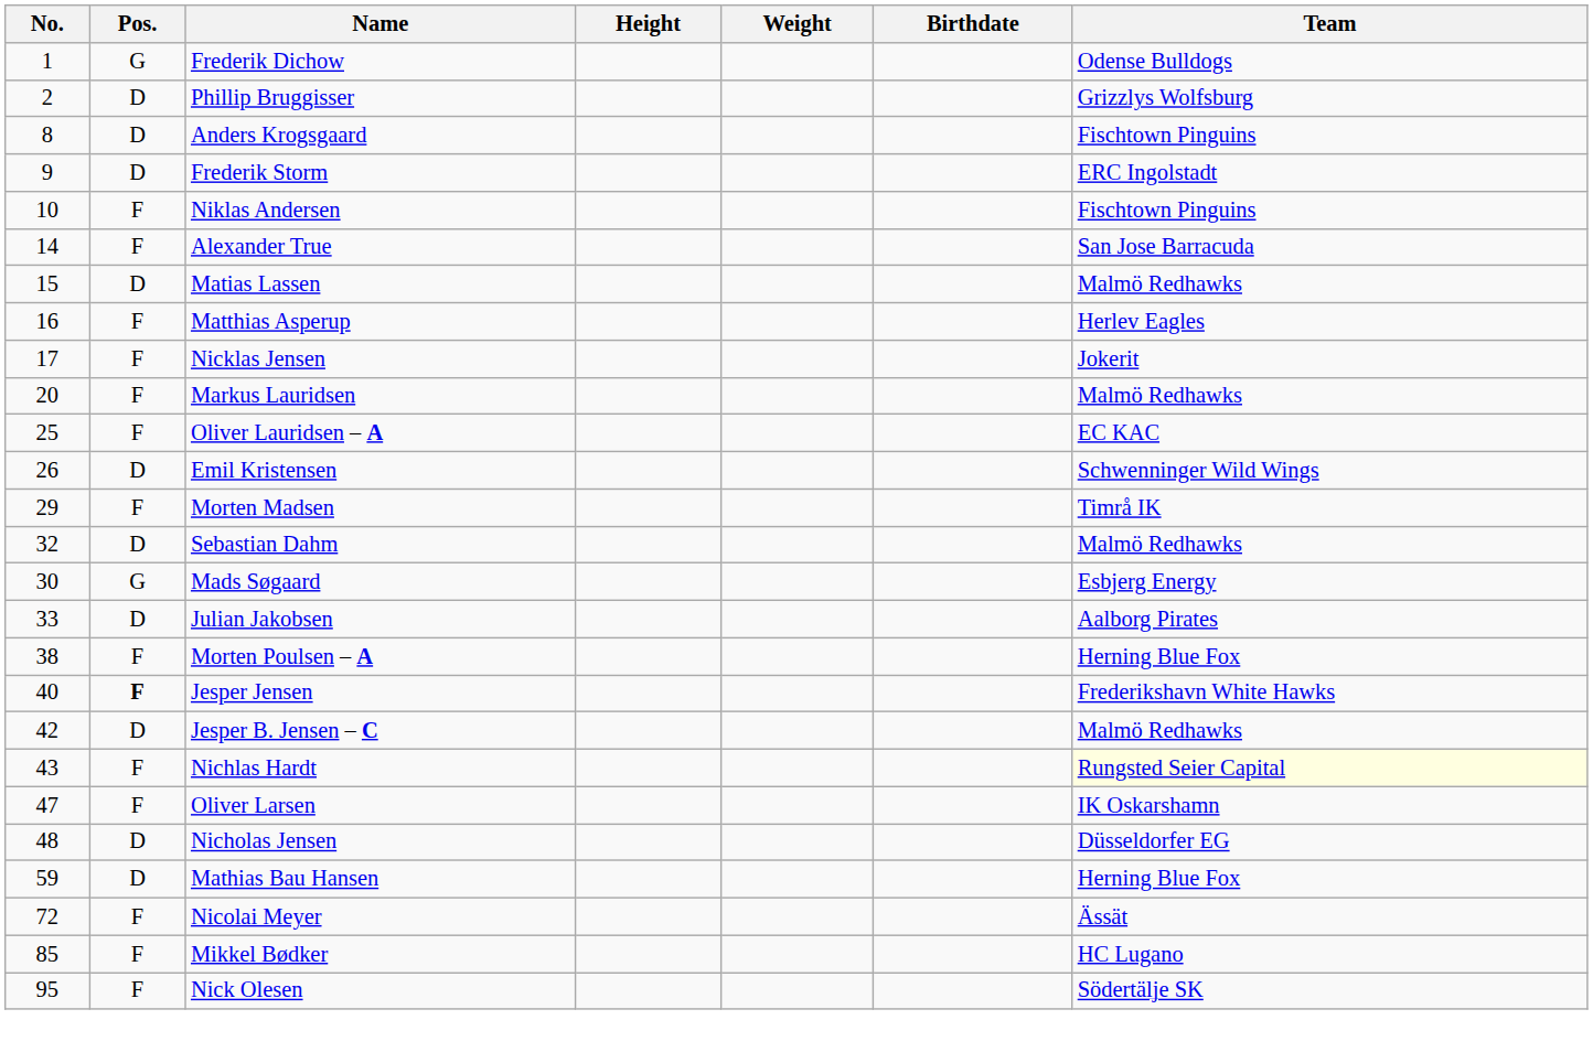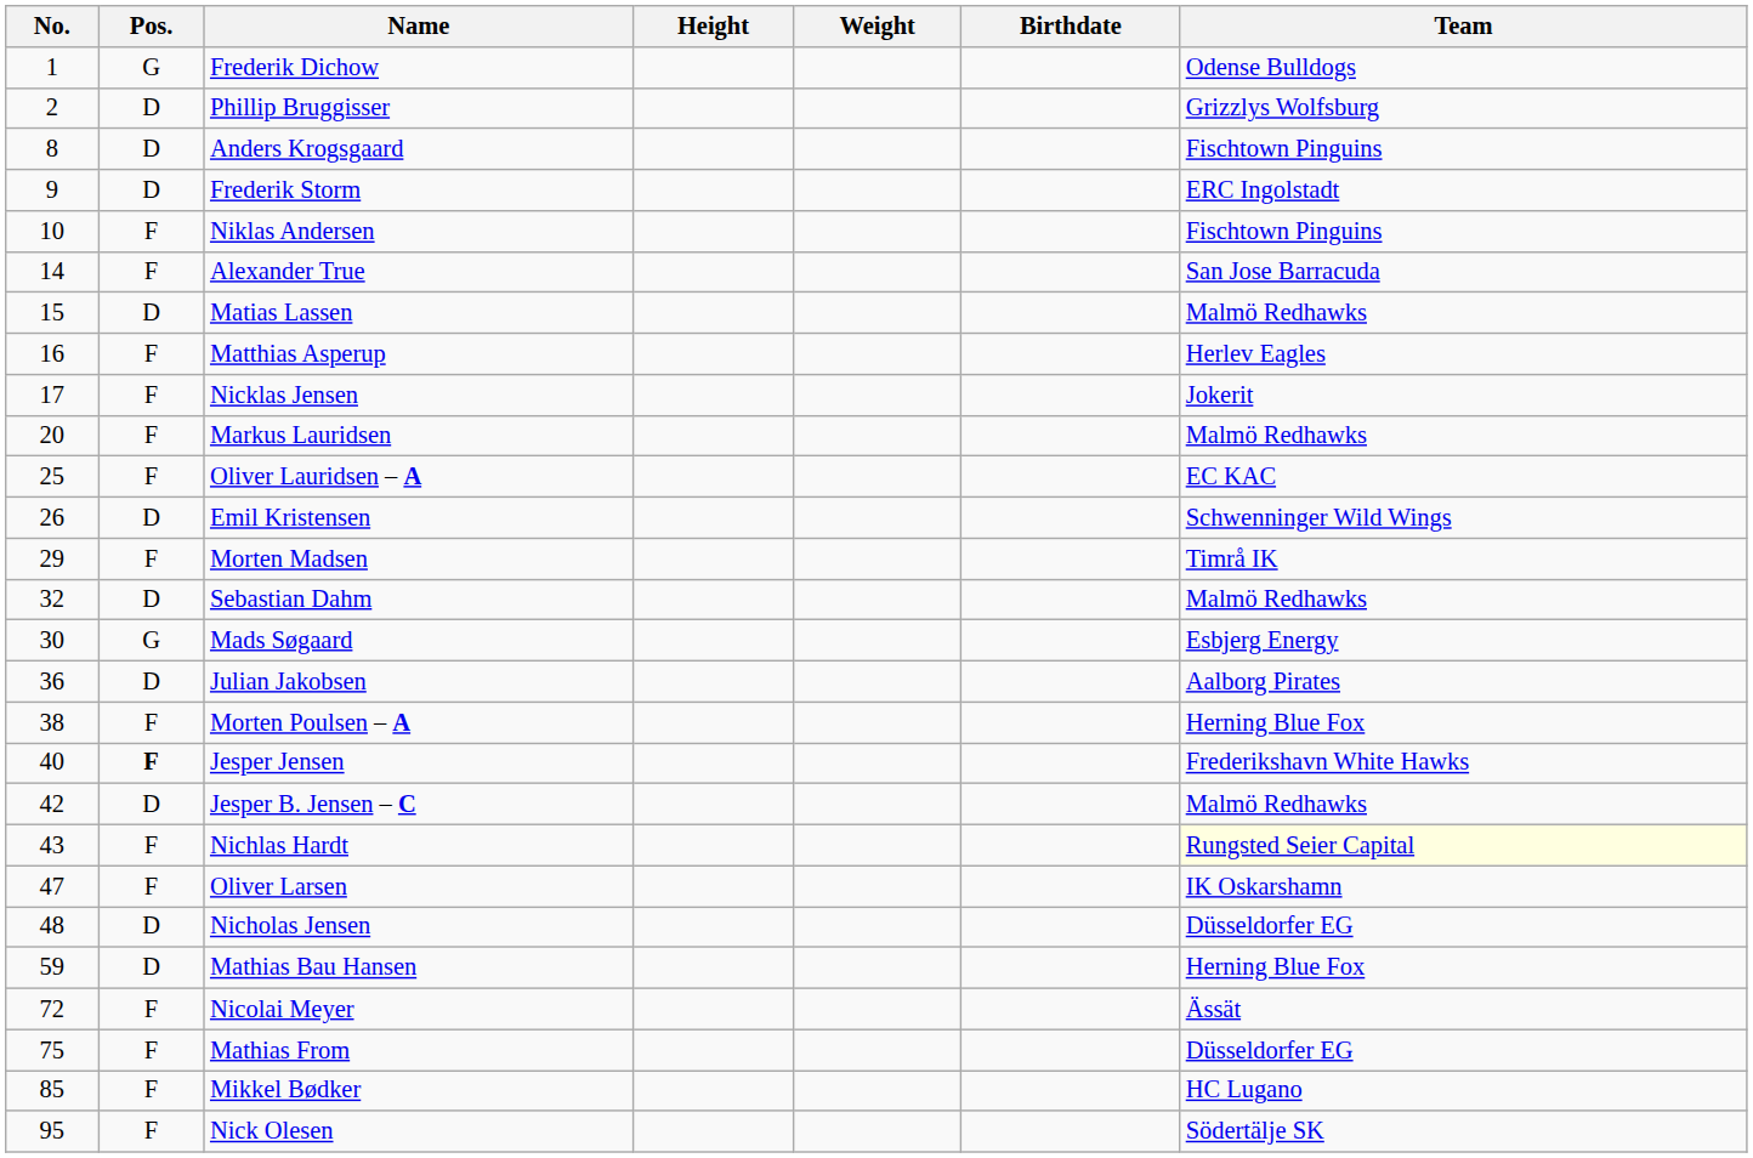Julian Jakobsen | No.: 33 -> 36
+ row: 75 | F | Mathias From | Düsseldorfer EG
